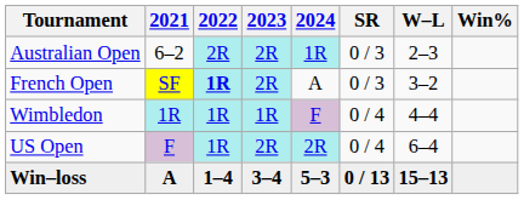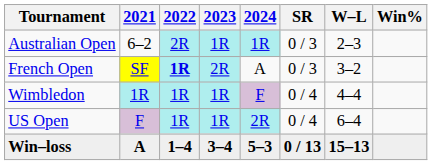Australian Open | 2023: 2R -> 1R
US Open | 2023: 2R -> 1R
